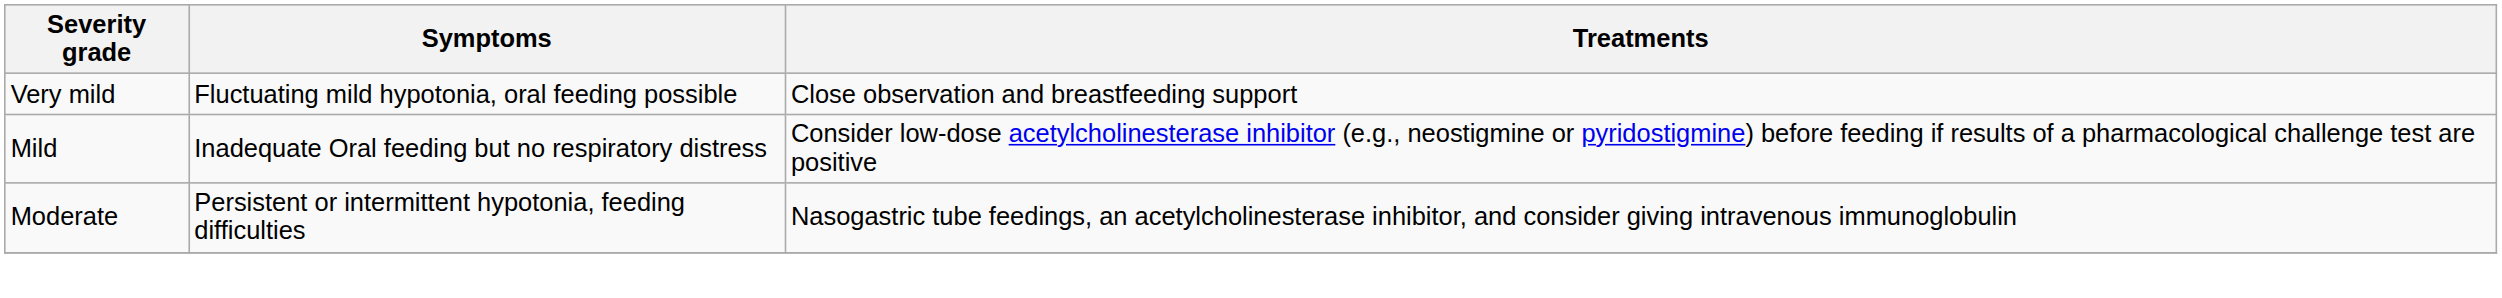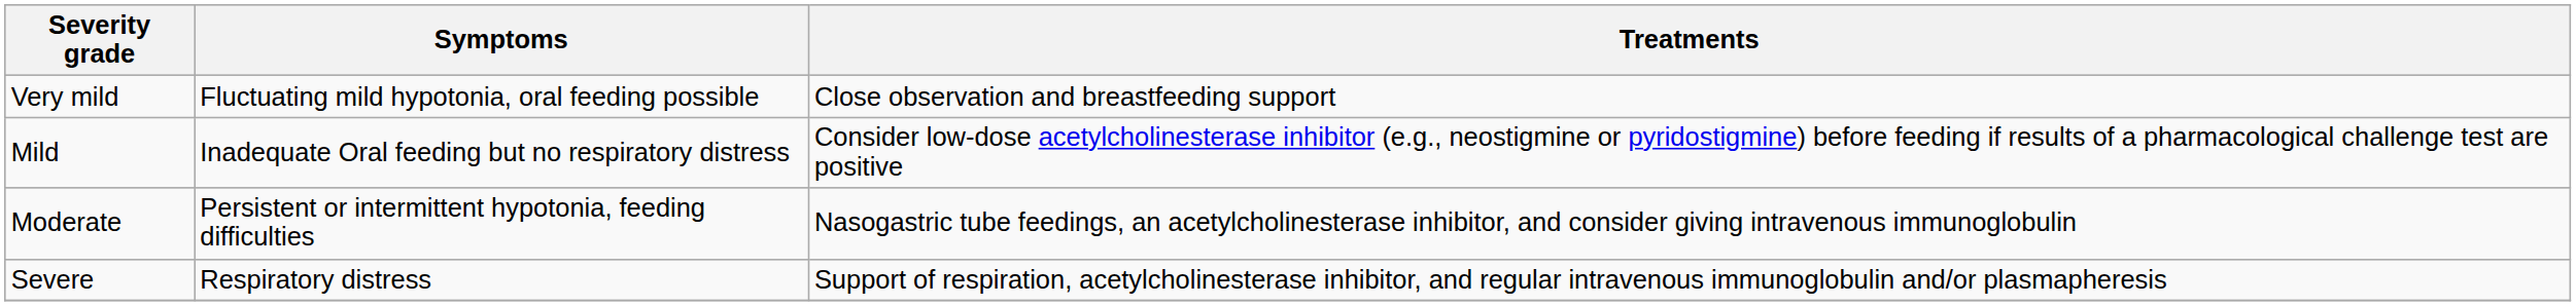+ row: Severe | Respiratory distress | Support of respiration, acetylcholinesterase inhibitor, and regular intravenous immunoglobulin and/or plasmapheresis
